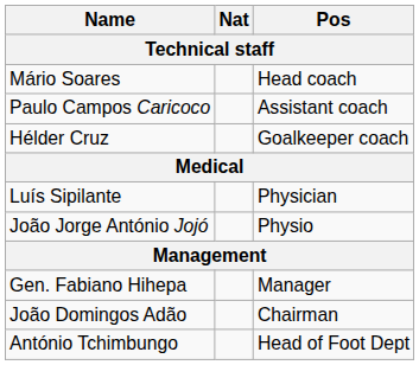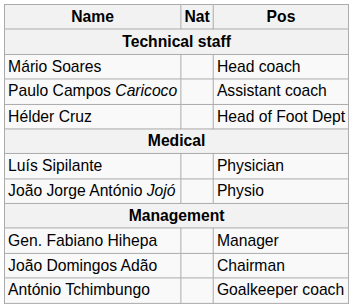Hélder Cruz | Pos: Goalkeeper coach -> Head of Foot Dept
António Tchimbungo | Pos: Head of Foot Dept -> Goalkeeper coach
